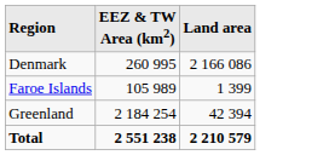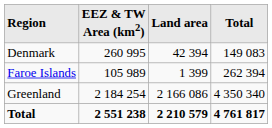+ column: Total | 149 083 | 262 394 | 4 350 340 | 4 761 817
Denmark | Land area: 2 166 086 -> 42 394
Greenland | Land area: 42 394 -> 2 166 086
